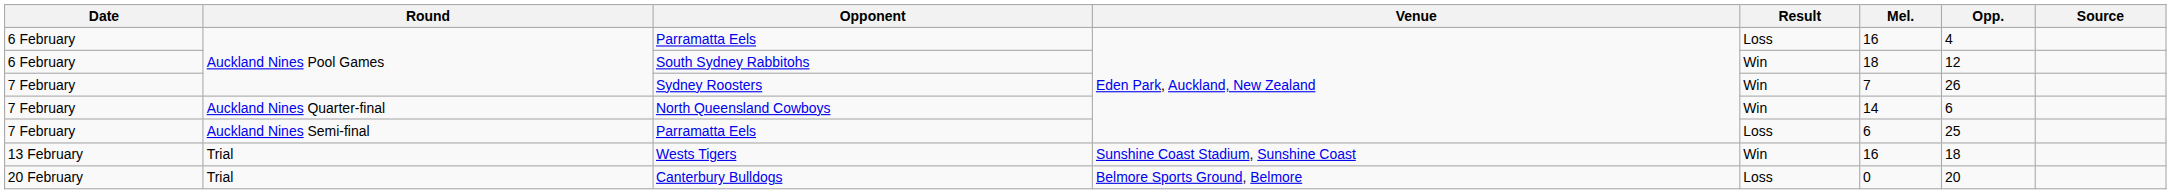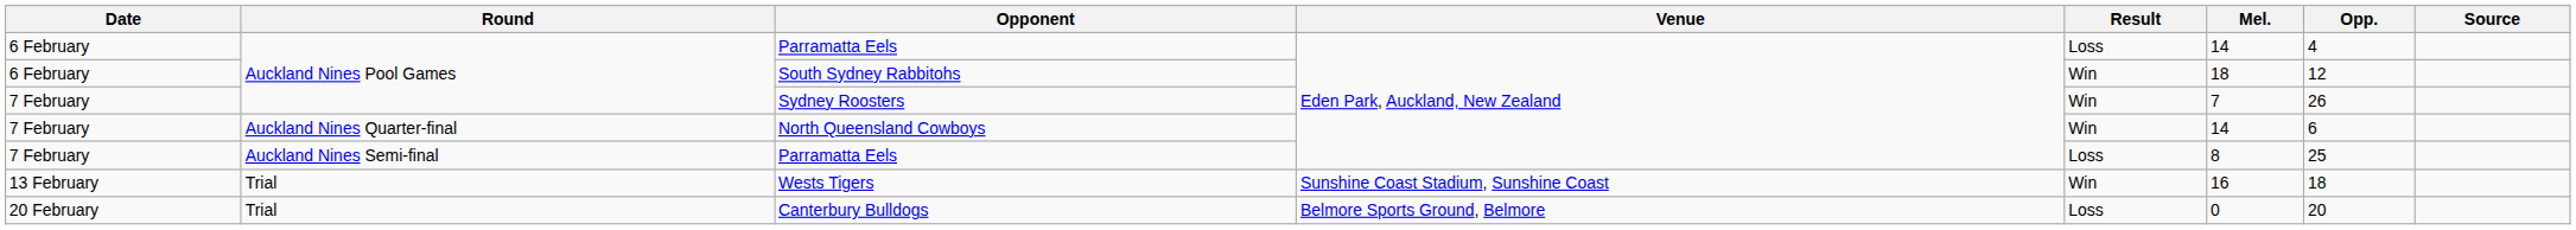6 February / Parramatta Eels | Mel.: 16 -> 14
7 February / Parramatta Eels | Mel.: 6 -> 8
